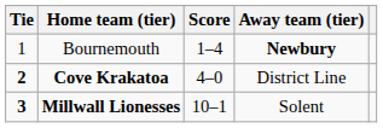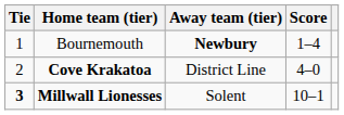columns swapped: Score <-> Away team (tier)
Cove Krakatoa | Tie: bold -> normal
